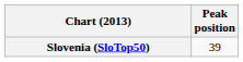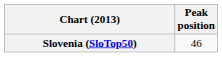Slovenia (SloTop50) | Peak position: 39 -> 46
